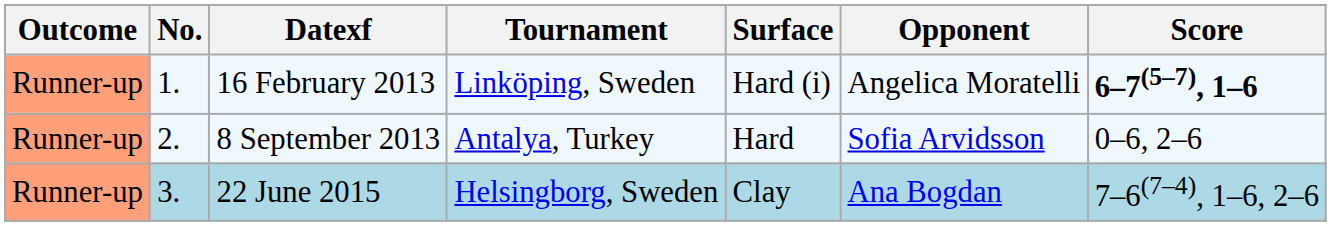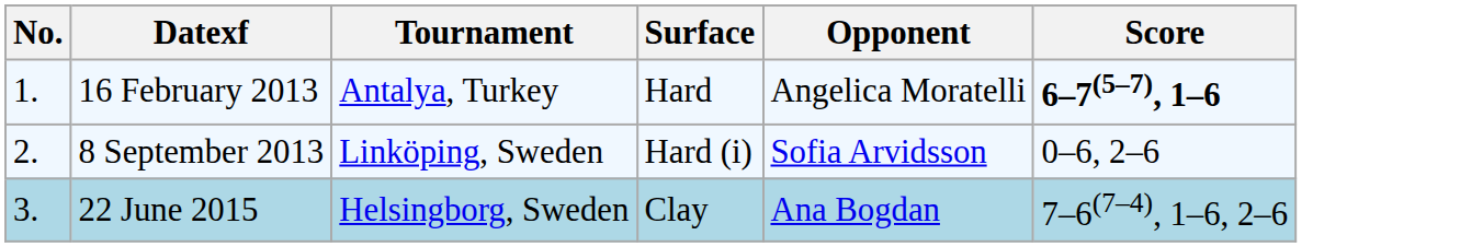- column: Outcome | Runner-up | Runner-up | Runner-up
16 February 2013 | Tournament: Linköping, Sweden -> Antalya, Turkey
16 February 2013 | Surface: Hard (i) -> Hard
8 September 2013 | Tournament: Antalya, Turkey -> Linköping, Sweden
8 September 2013 | Surface: Hard -> Hard (i)
